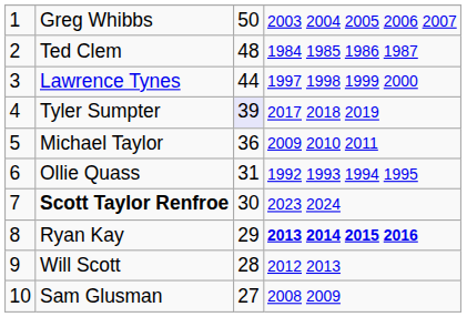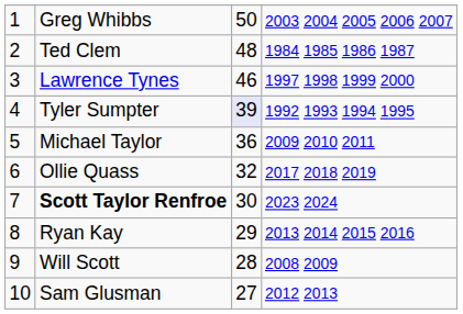Lawrence Tynes | column 3: 44 -> 46
Tyler Sumpter | column 4: 2017 2018 2019 -> 1992 1993 1994 1995
Ollie Quass | column 3: 31 -> 32
Ollie Quass | column 4: 1992 1993 1994 1995 -> 2017 2018 2019
Ryan Kay | column 4: bold -> normal
Will Scott | column 4: 2012 2013 -> 2008 2009
Sam Glusman | column 4: 2008 2009 -> 2012 2013
